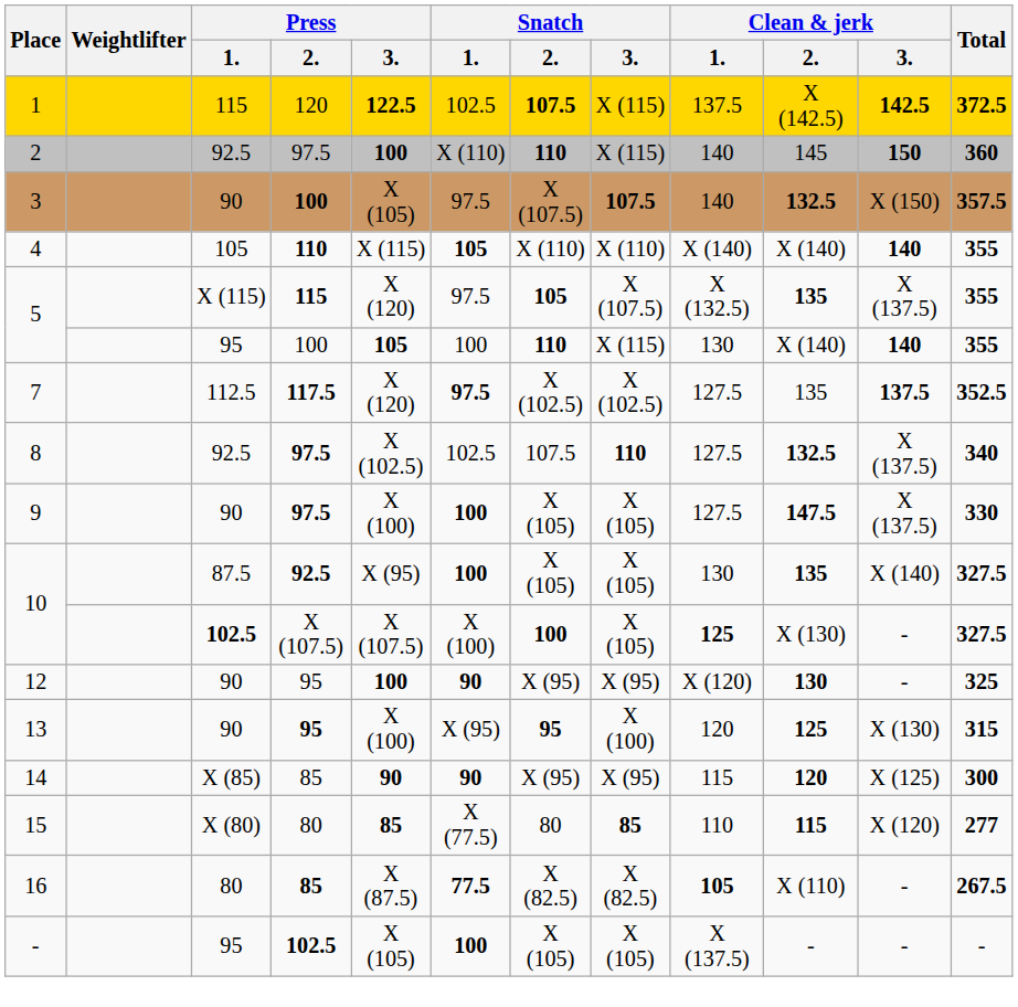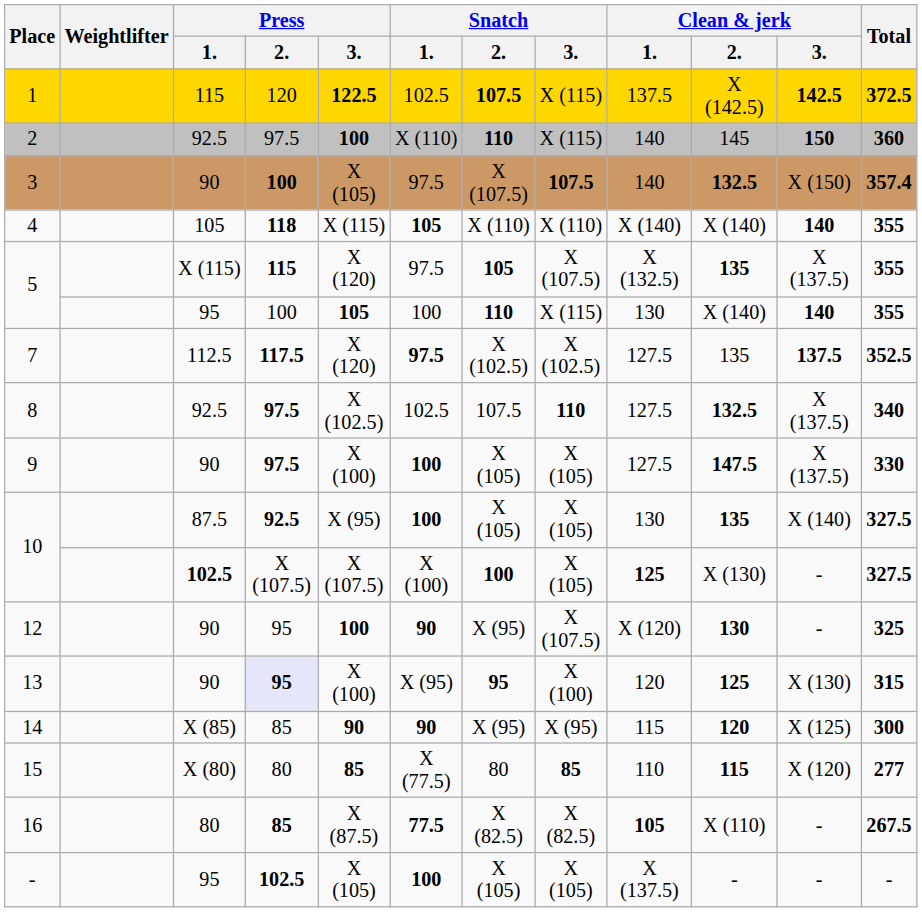3 | Total: 357.5 -> 357.4
4 | Press / 2.: 110 -> 118
12 | Snatch / 3.: X (95) -> X (107.5)
13 | Press / 2.: no background -> lavender background
